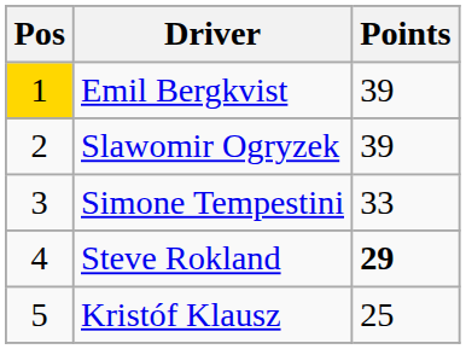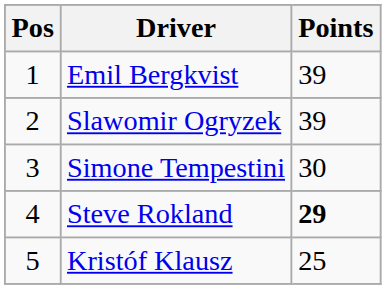Emil Bergkvist | Pos: gold background -> no background
Simone Tempestini | Points: 33 -> 30
